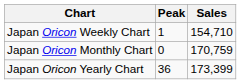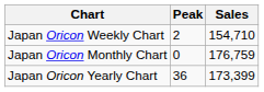Japan Oricon Weekly Chart | Peak: 1 -> 2
Japan Oricon Monthly Chart | Sales: 170,759 -> 176,759
